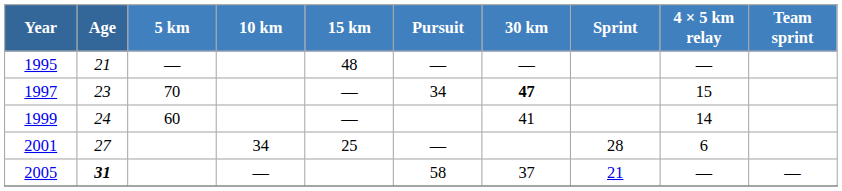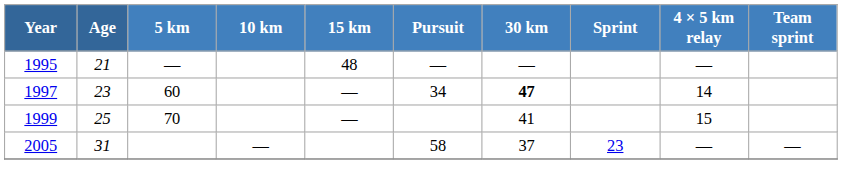1997 | 5 km: 70 -> 60
1997 | 4 × 5 km relay: 15 -> 14
1999 | Age: 24 -> 25
1999 | 5 km: 60 -> 70
1999 | 4 × 5 km relay: 14 -> 15
- row: 2001 | 27 | 34 | 25 | — | 28 | 6
2005 | Age: bold -> normal
2005 | Sprint: 21 -> 23
